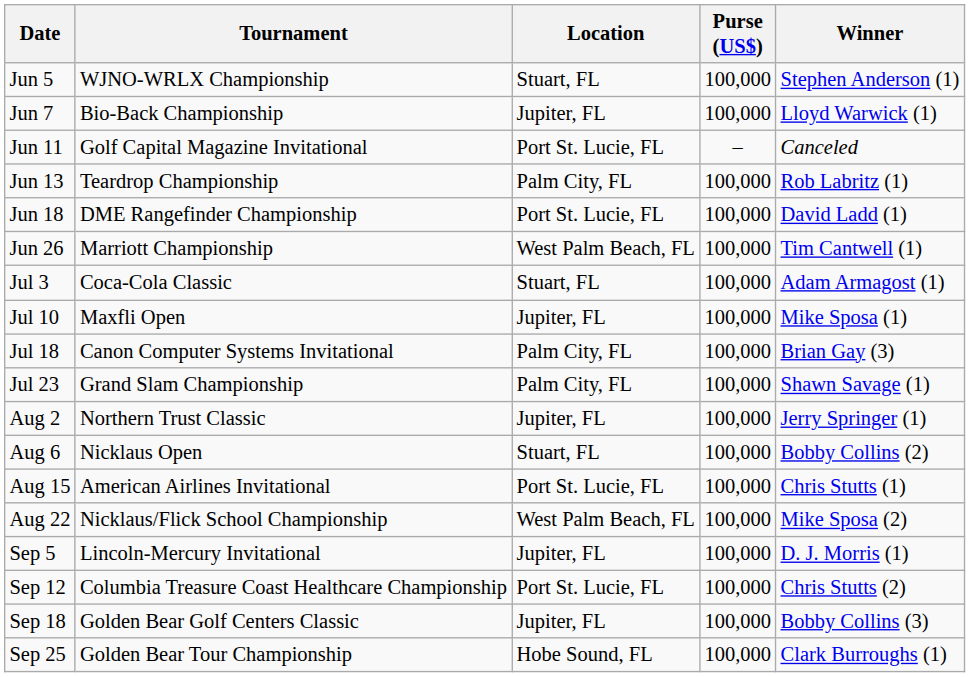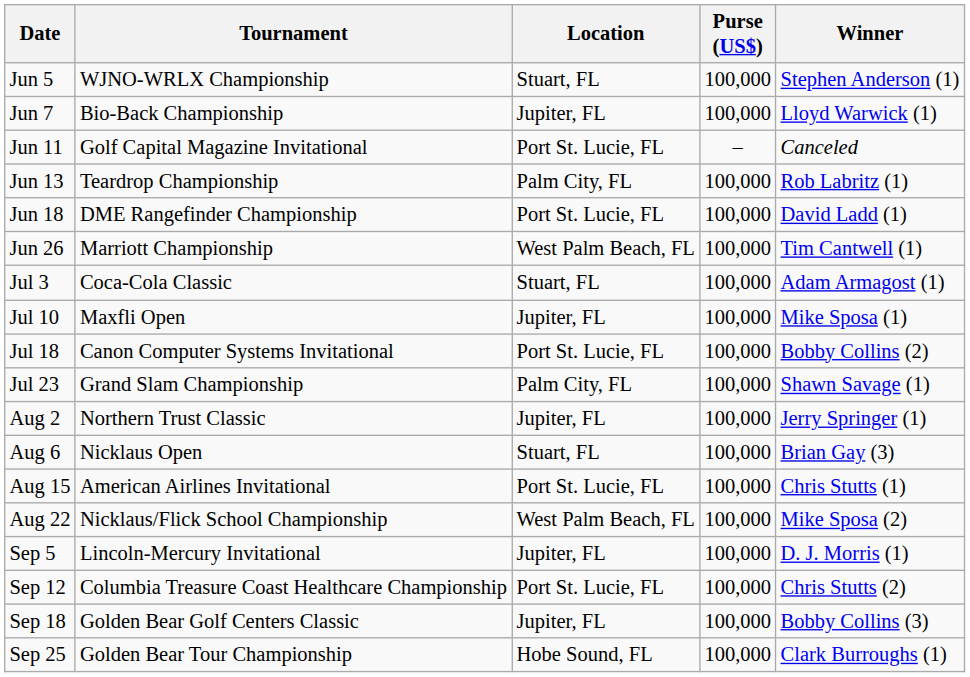Jul 18 | Location: Palm City, FL -> Port St. Lucie, FL
Jul 18 | Winner: Brian Gay (3) -> Bobby Collins (2)
Aug 6 | Winner: Bobby Collins (2) -> Brian Gay (3)
